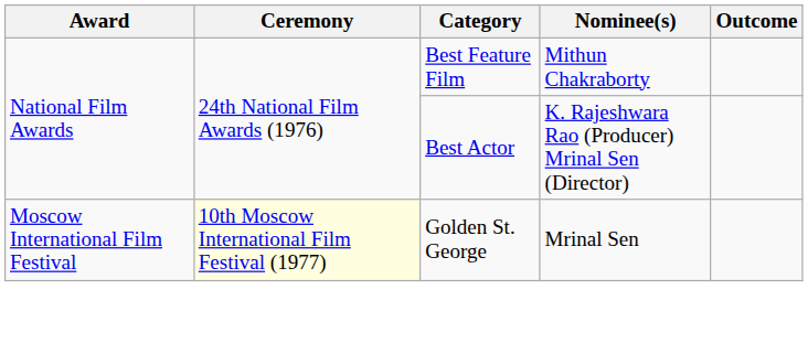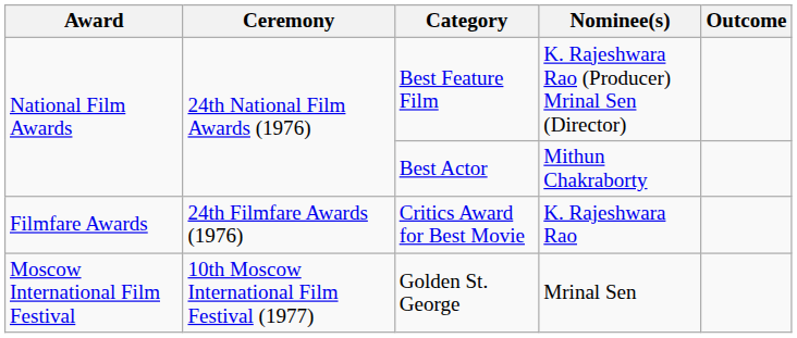Best Feature Film | Nominee(s): Mithun Chakraborty -> K. Rajeshwara Rao (Producer) Mrinal Sen (Director)
Best Actor | Nominee(s): K. Rajeshwara Rao (Producer) Mrinal Sen (Director) -> Mithun Chakraborty
+ row: Filmfare Awards | 24th Filmfare Awards (1976) | Critics Award for Best Movie | K. Rajeshwara Rao
Golden St. George | Ceremony: lightyellow background -> no background
